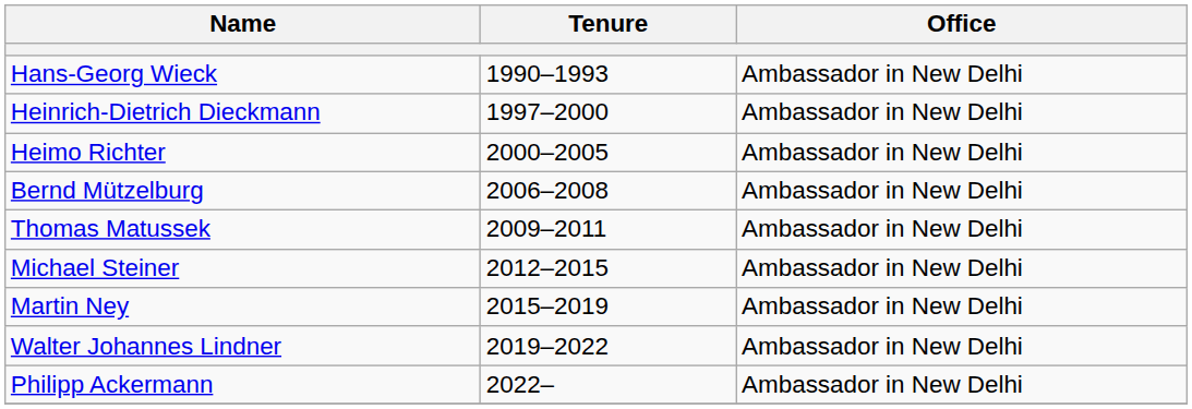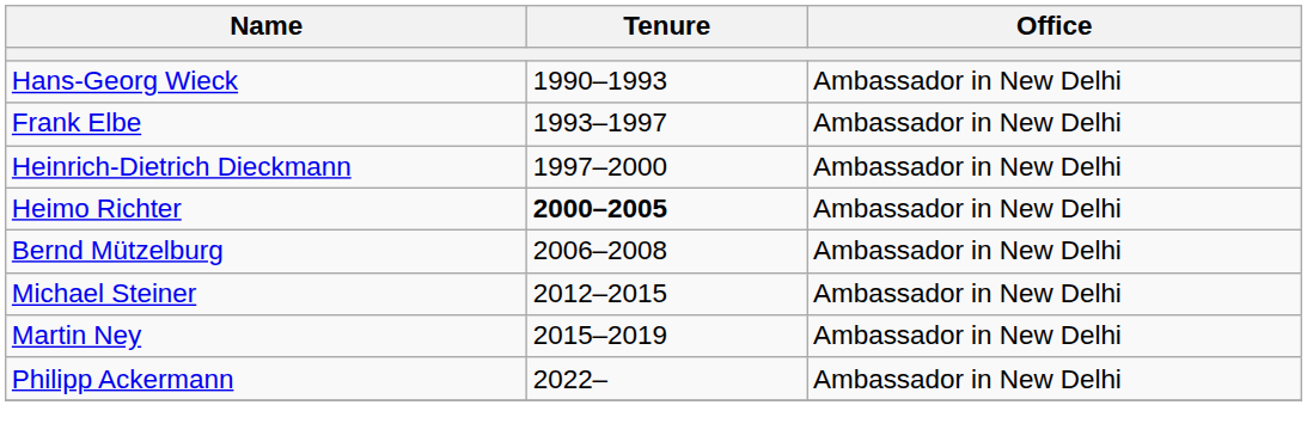+ row: Frank Elbe | 1993–1997 | Ambassador in New Delhi
Heimo Richter | Tenure: normal -> bold
- row: Thomas Matussek | 2009–2011 | Ambassador in New Delhi
- row: Walter Johannes Lindner | 2019–2022 | Ambassador in New Delhi
